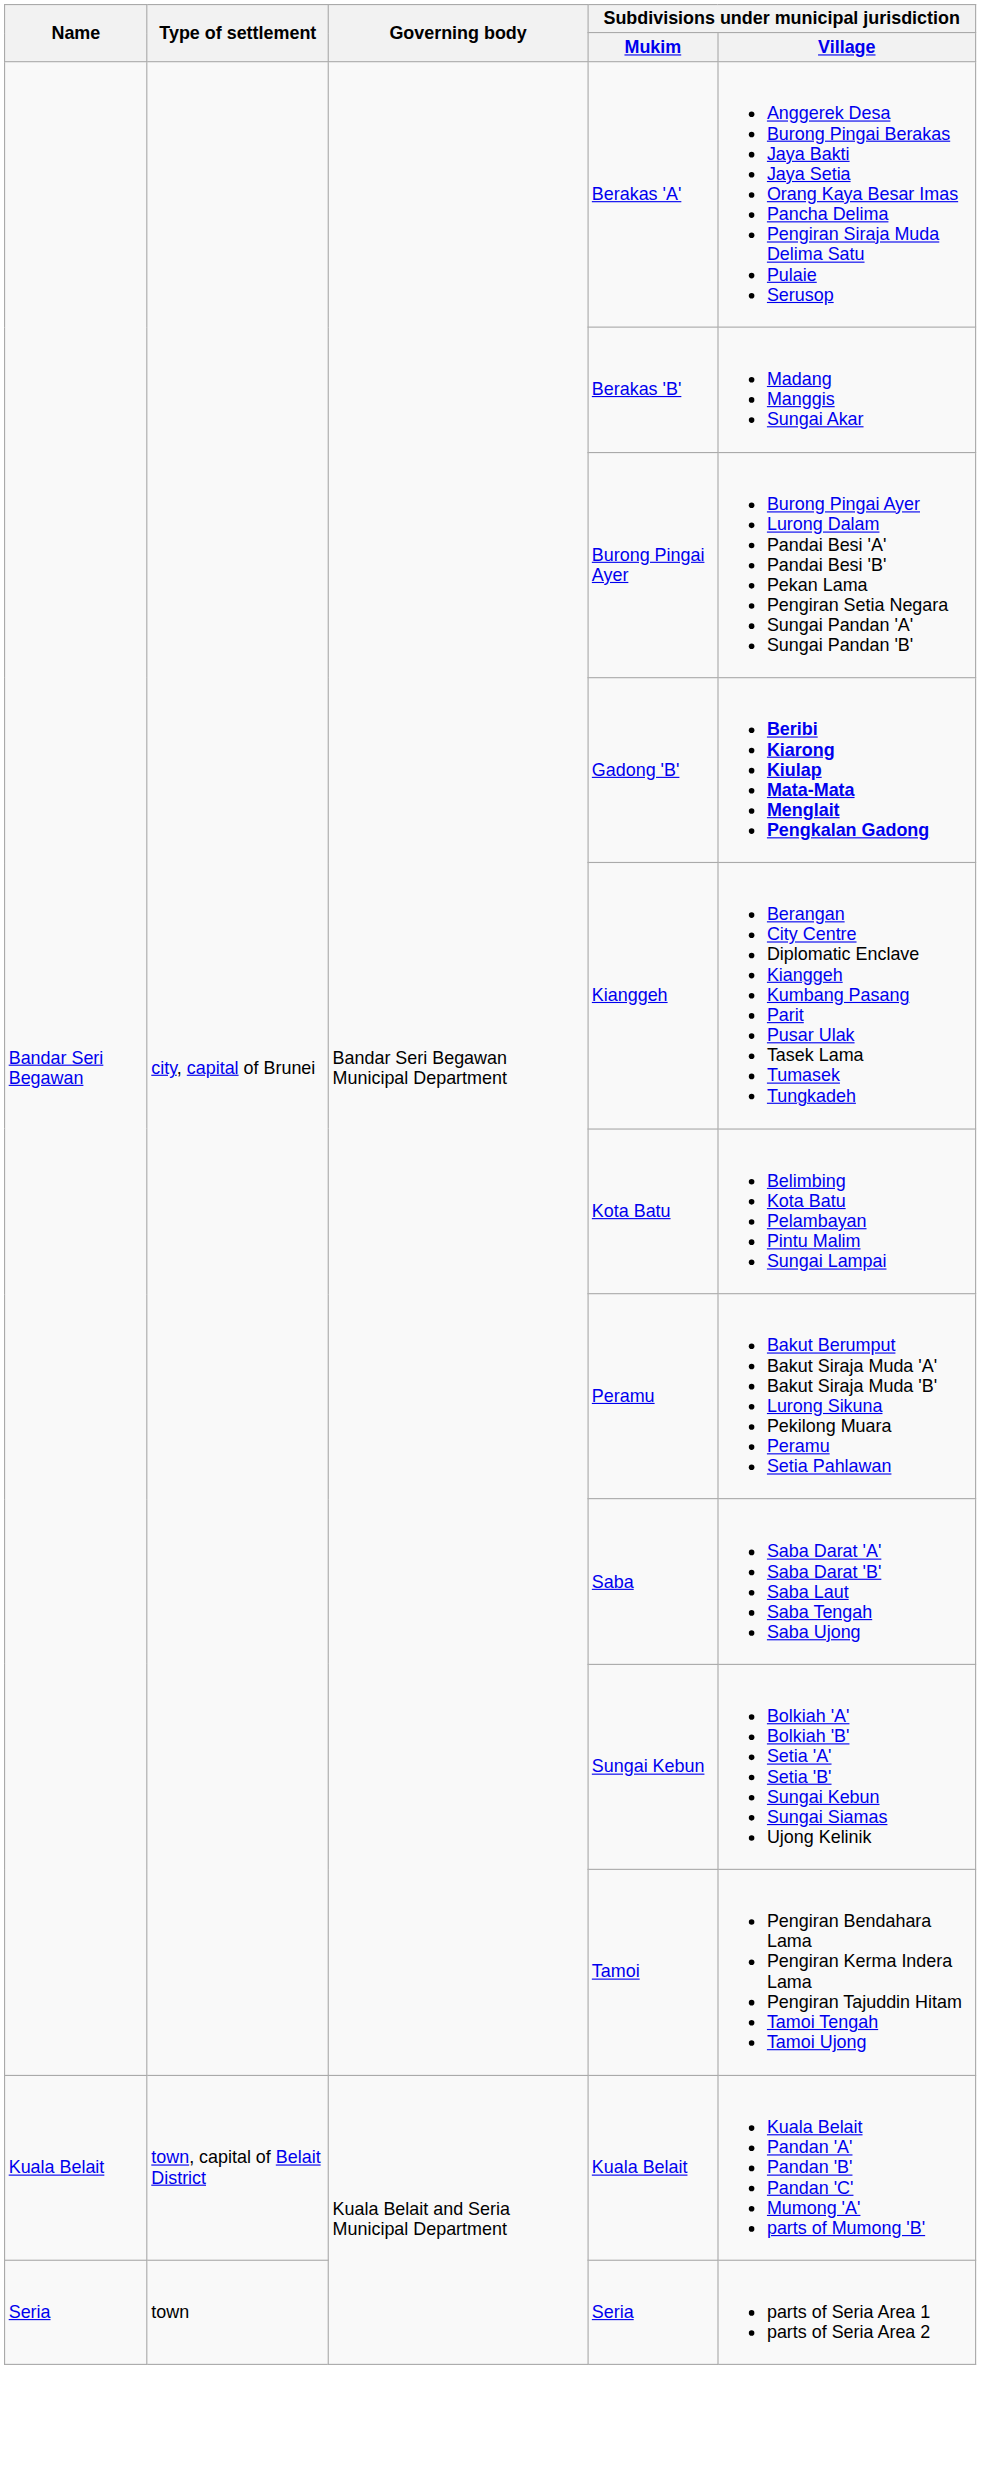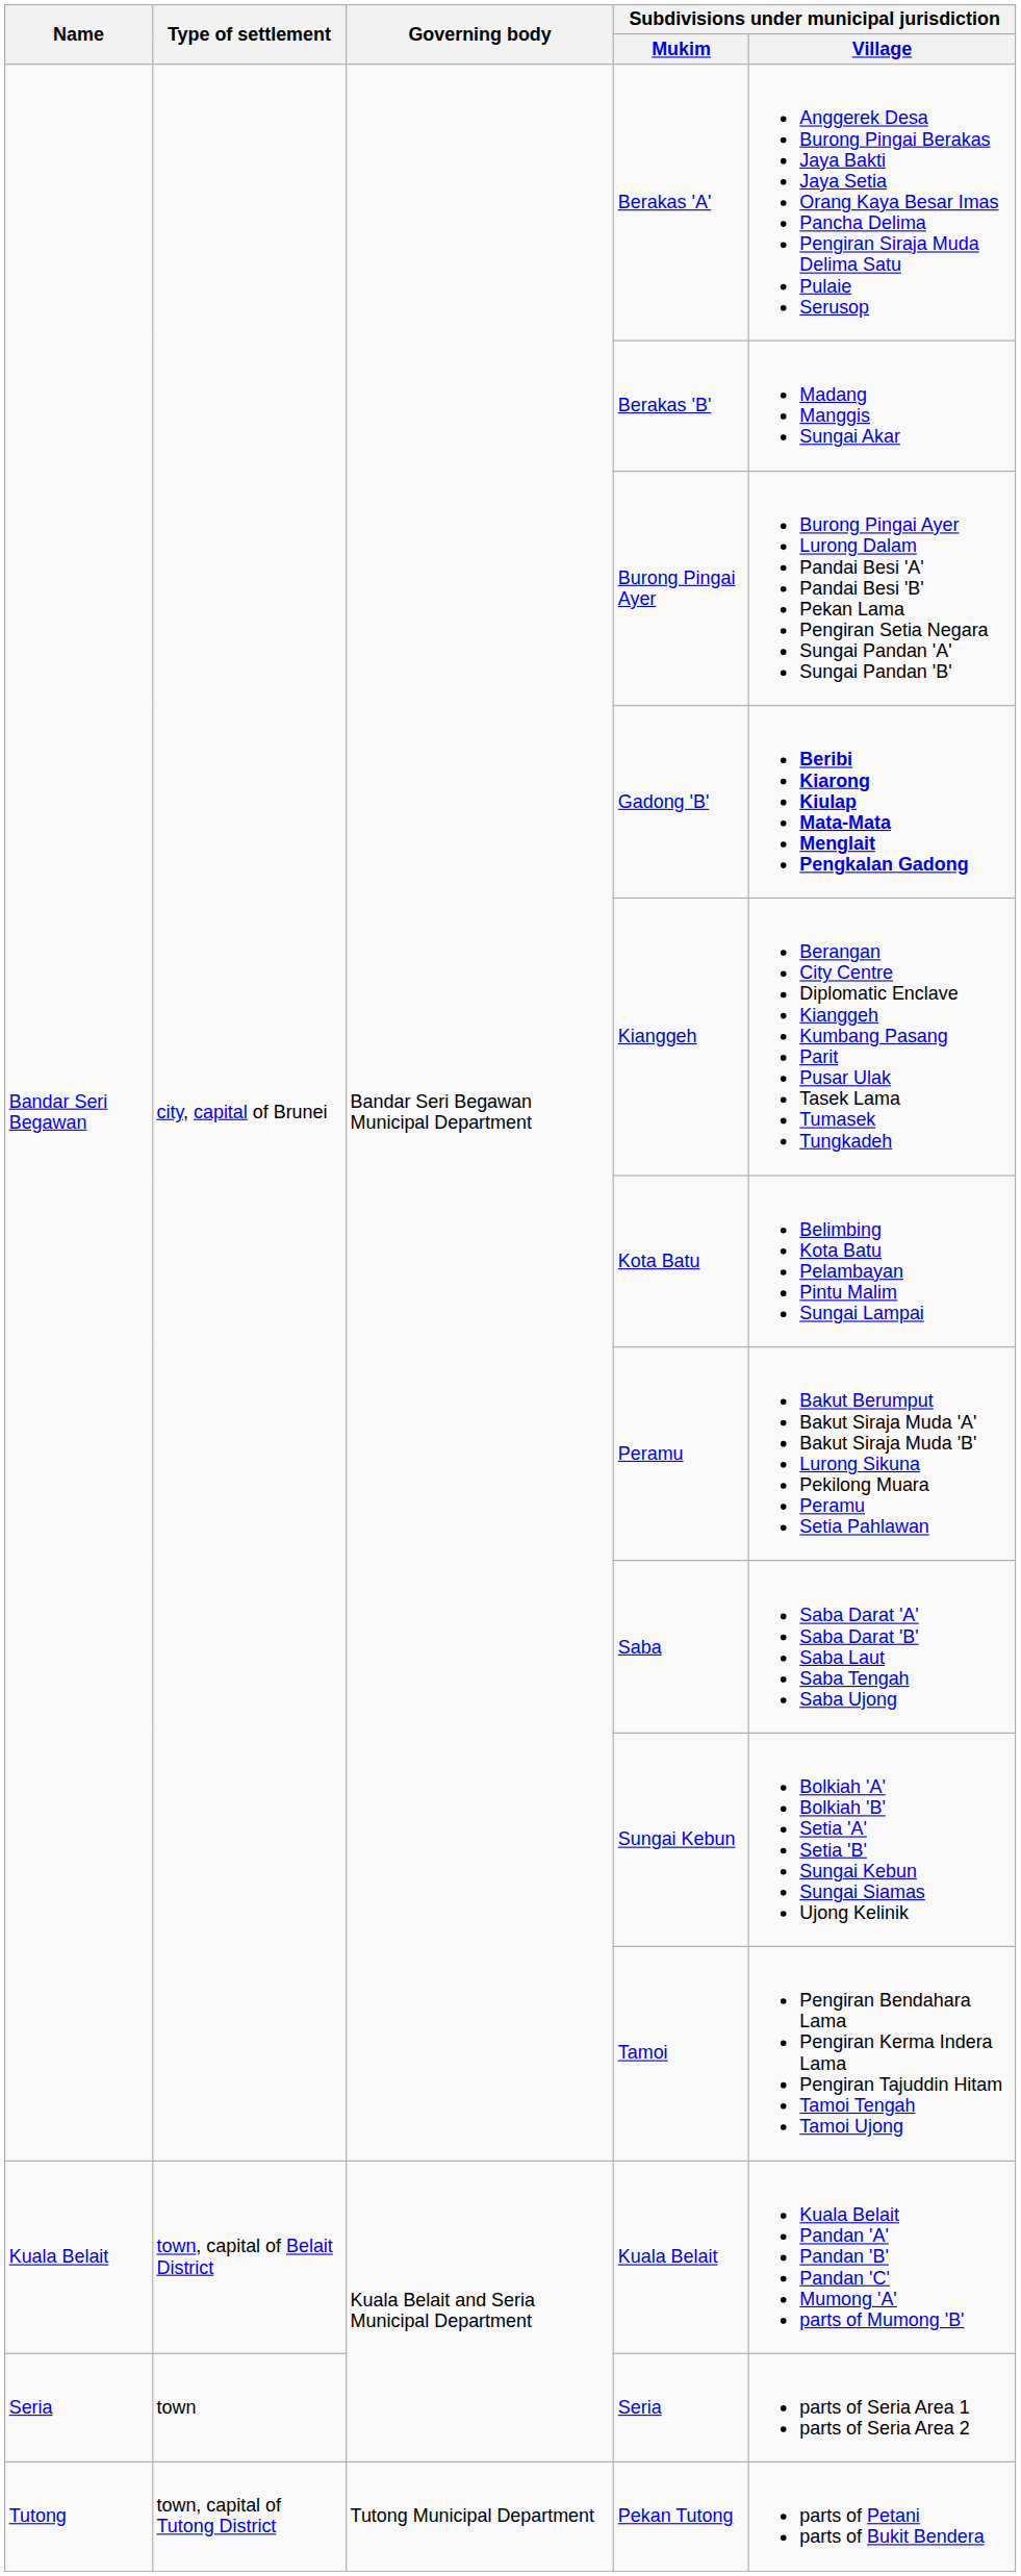+ row: Tutong | town, capital of Tutong District | Tutong Municipal Department | Pekan Tutong | parts of Petani parts of Bukit Bendera
